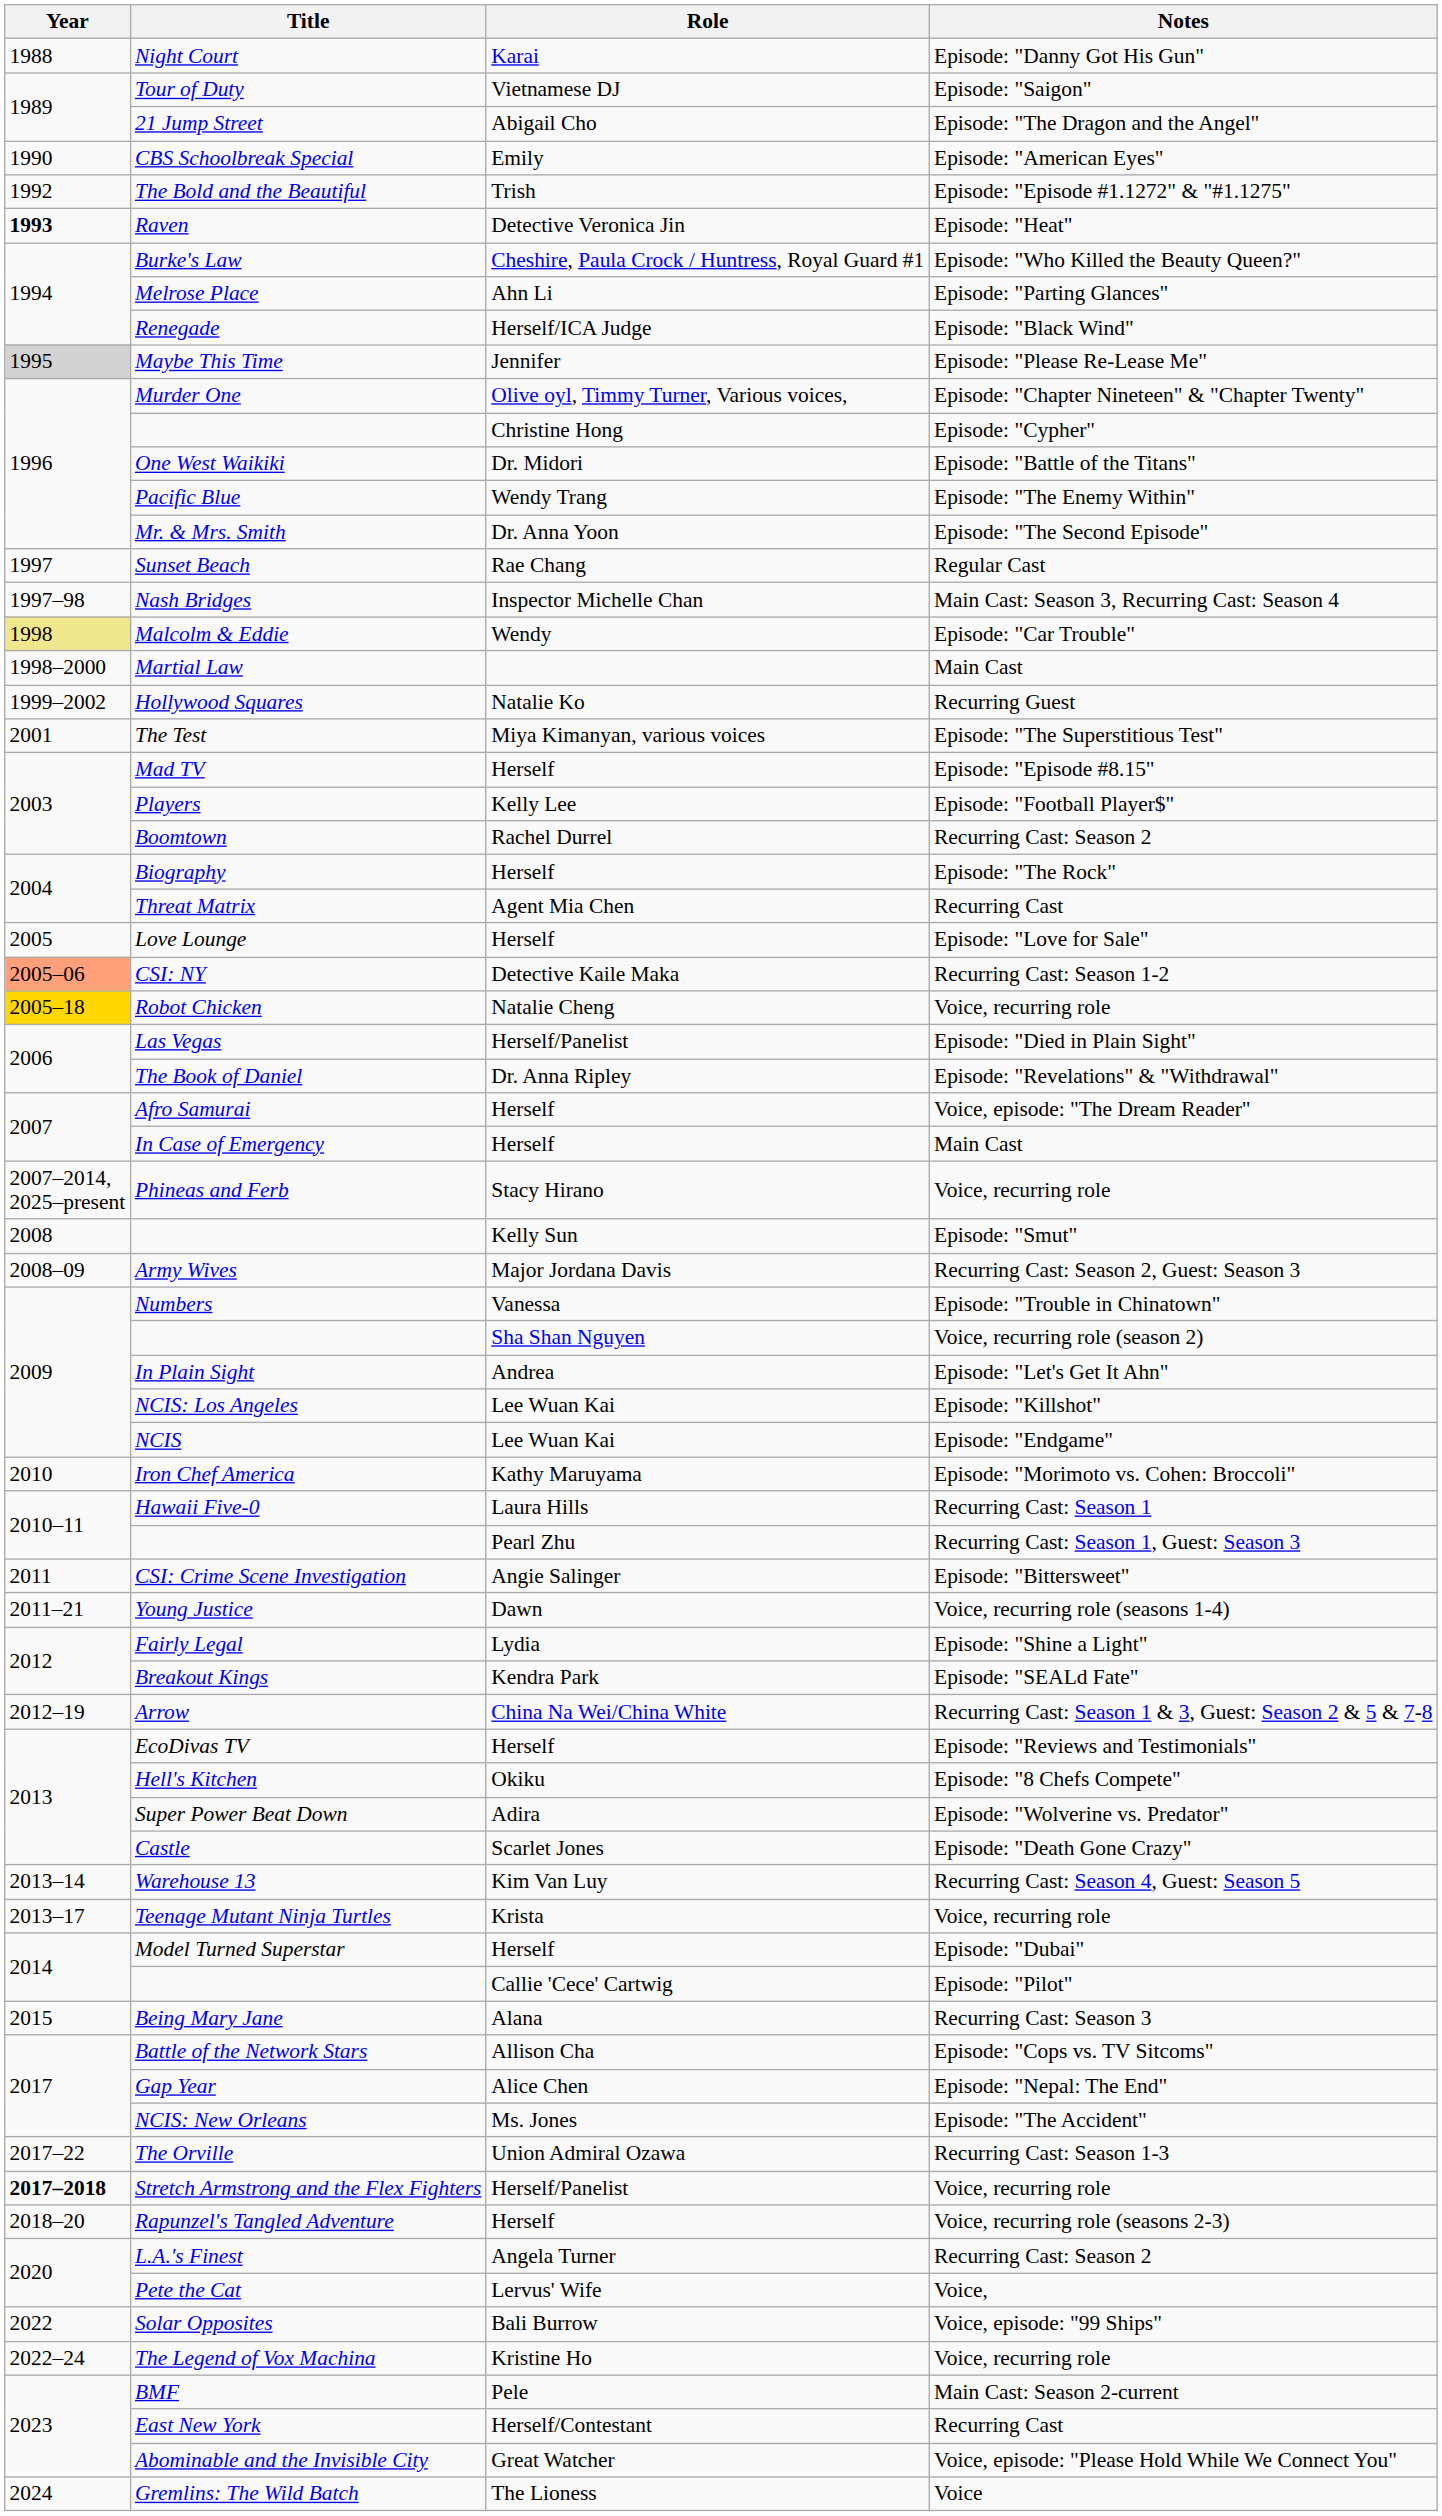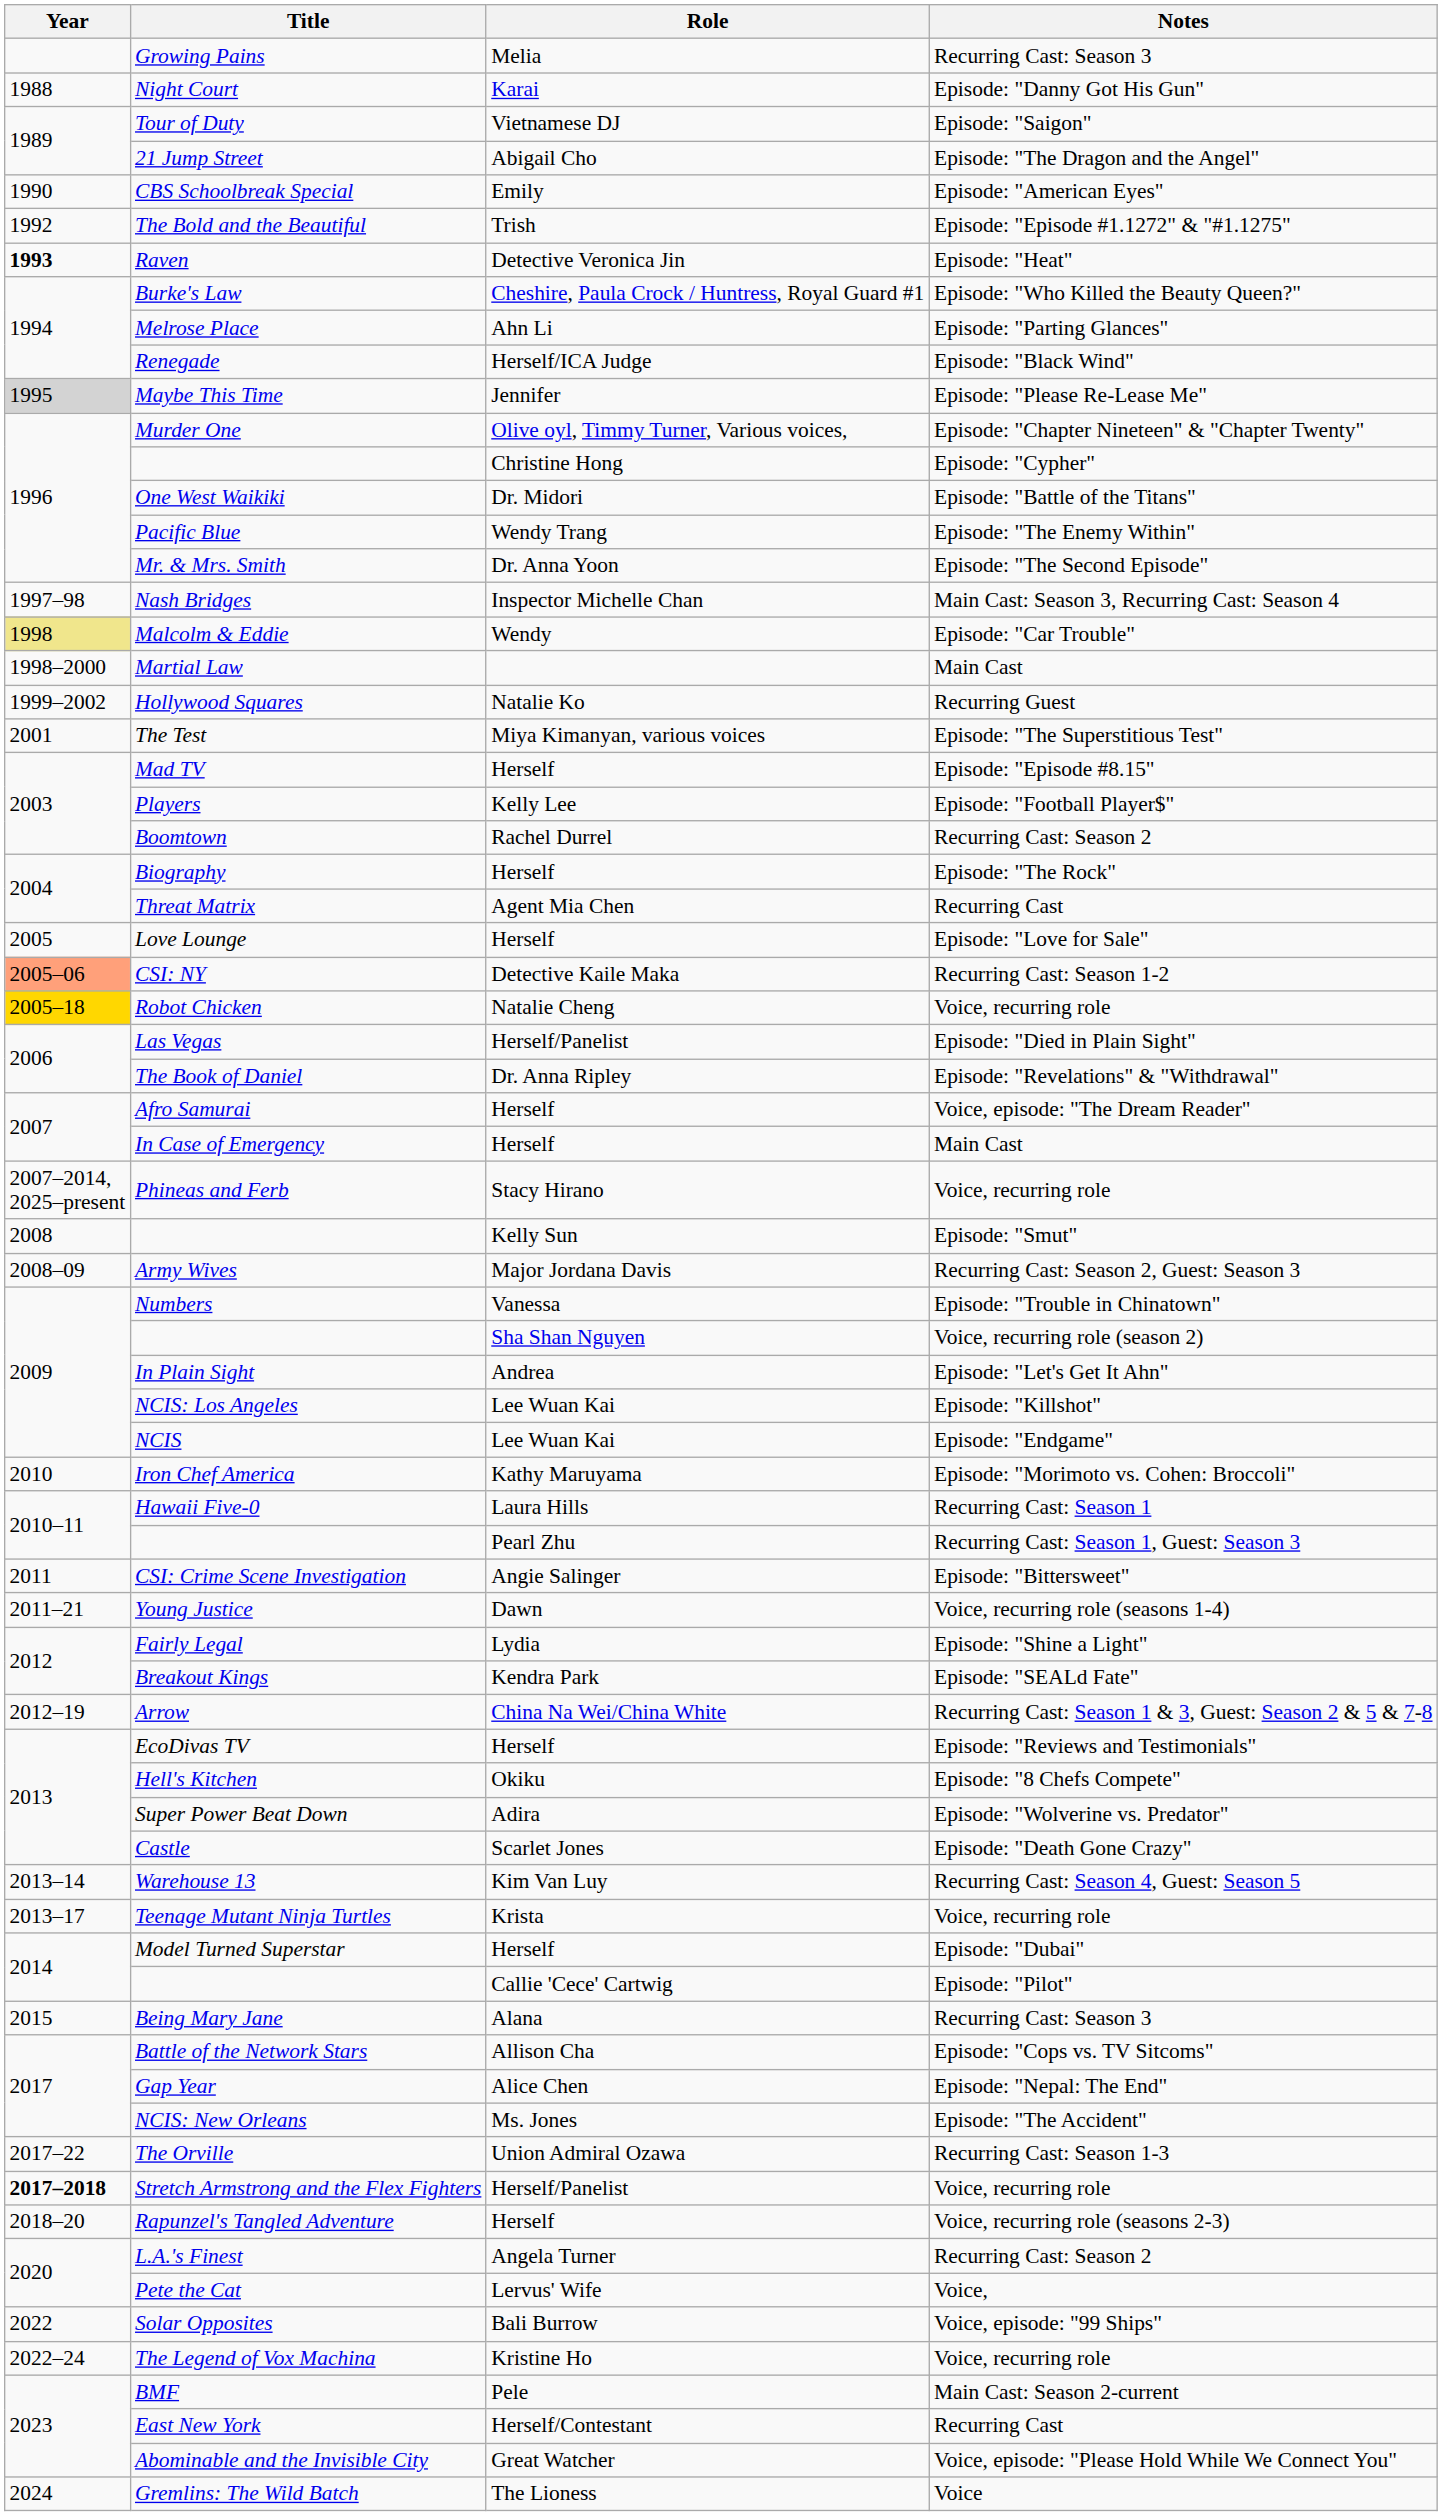+ row: Growing Pains | Melia | Recurring Cast: Season 3
- row: 1997 | Sunset Beach | Rae Chang | Regular Cast
